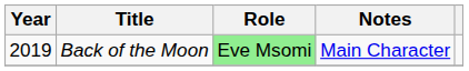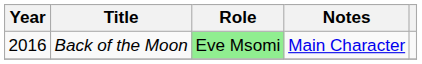Back of the Moon | Year: 2019 -> 2016
